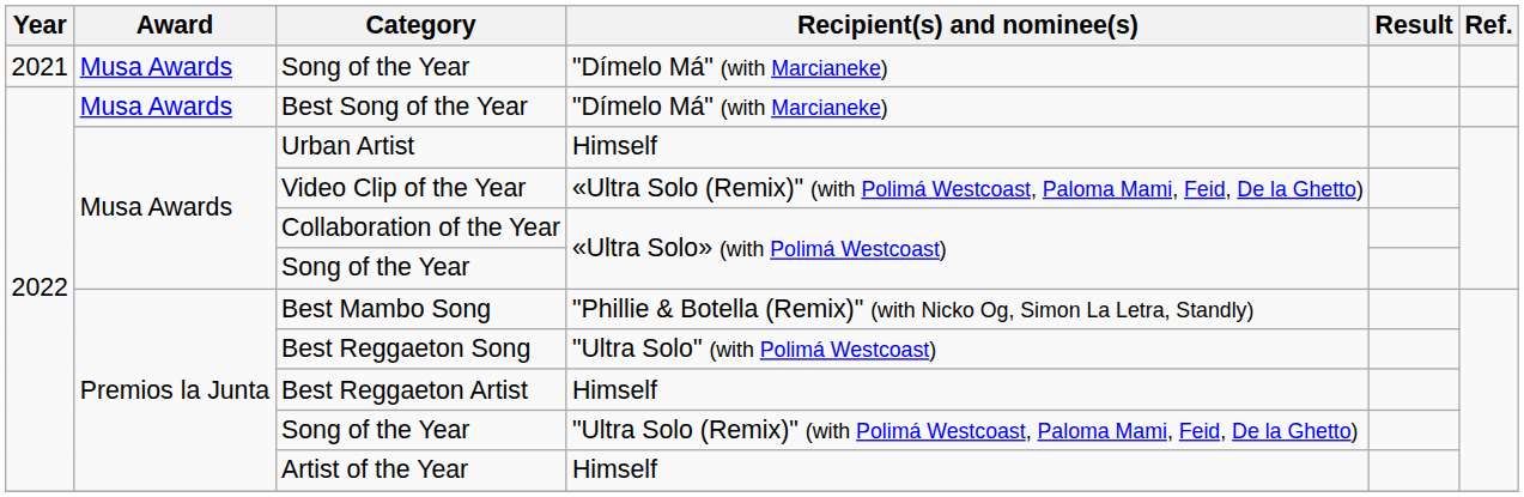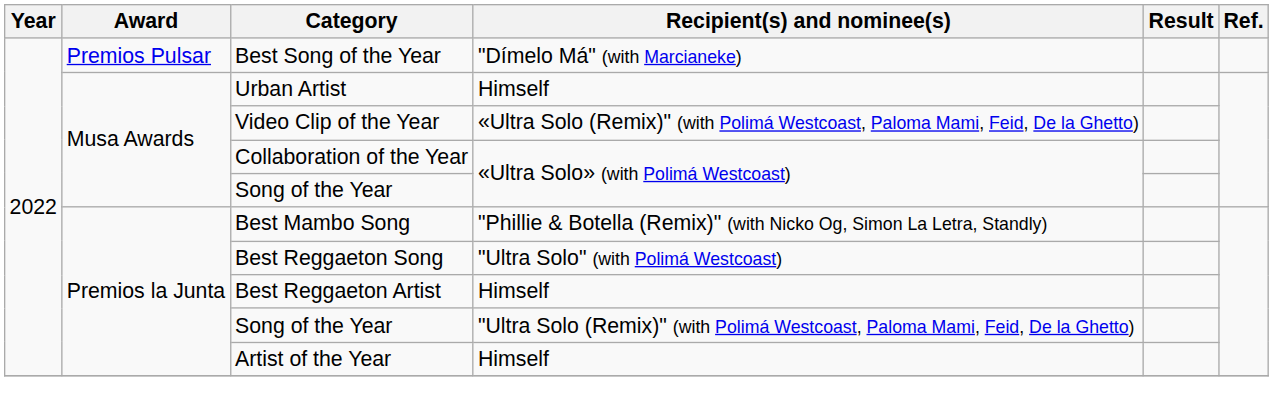- row: 2021 | Musa Awards | Song of the Year | "Dímelo Má" (with Marcianeke)
Best Song of the Year | Award: Musa Awards -> Premios Pulsar
